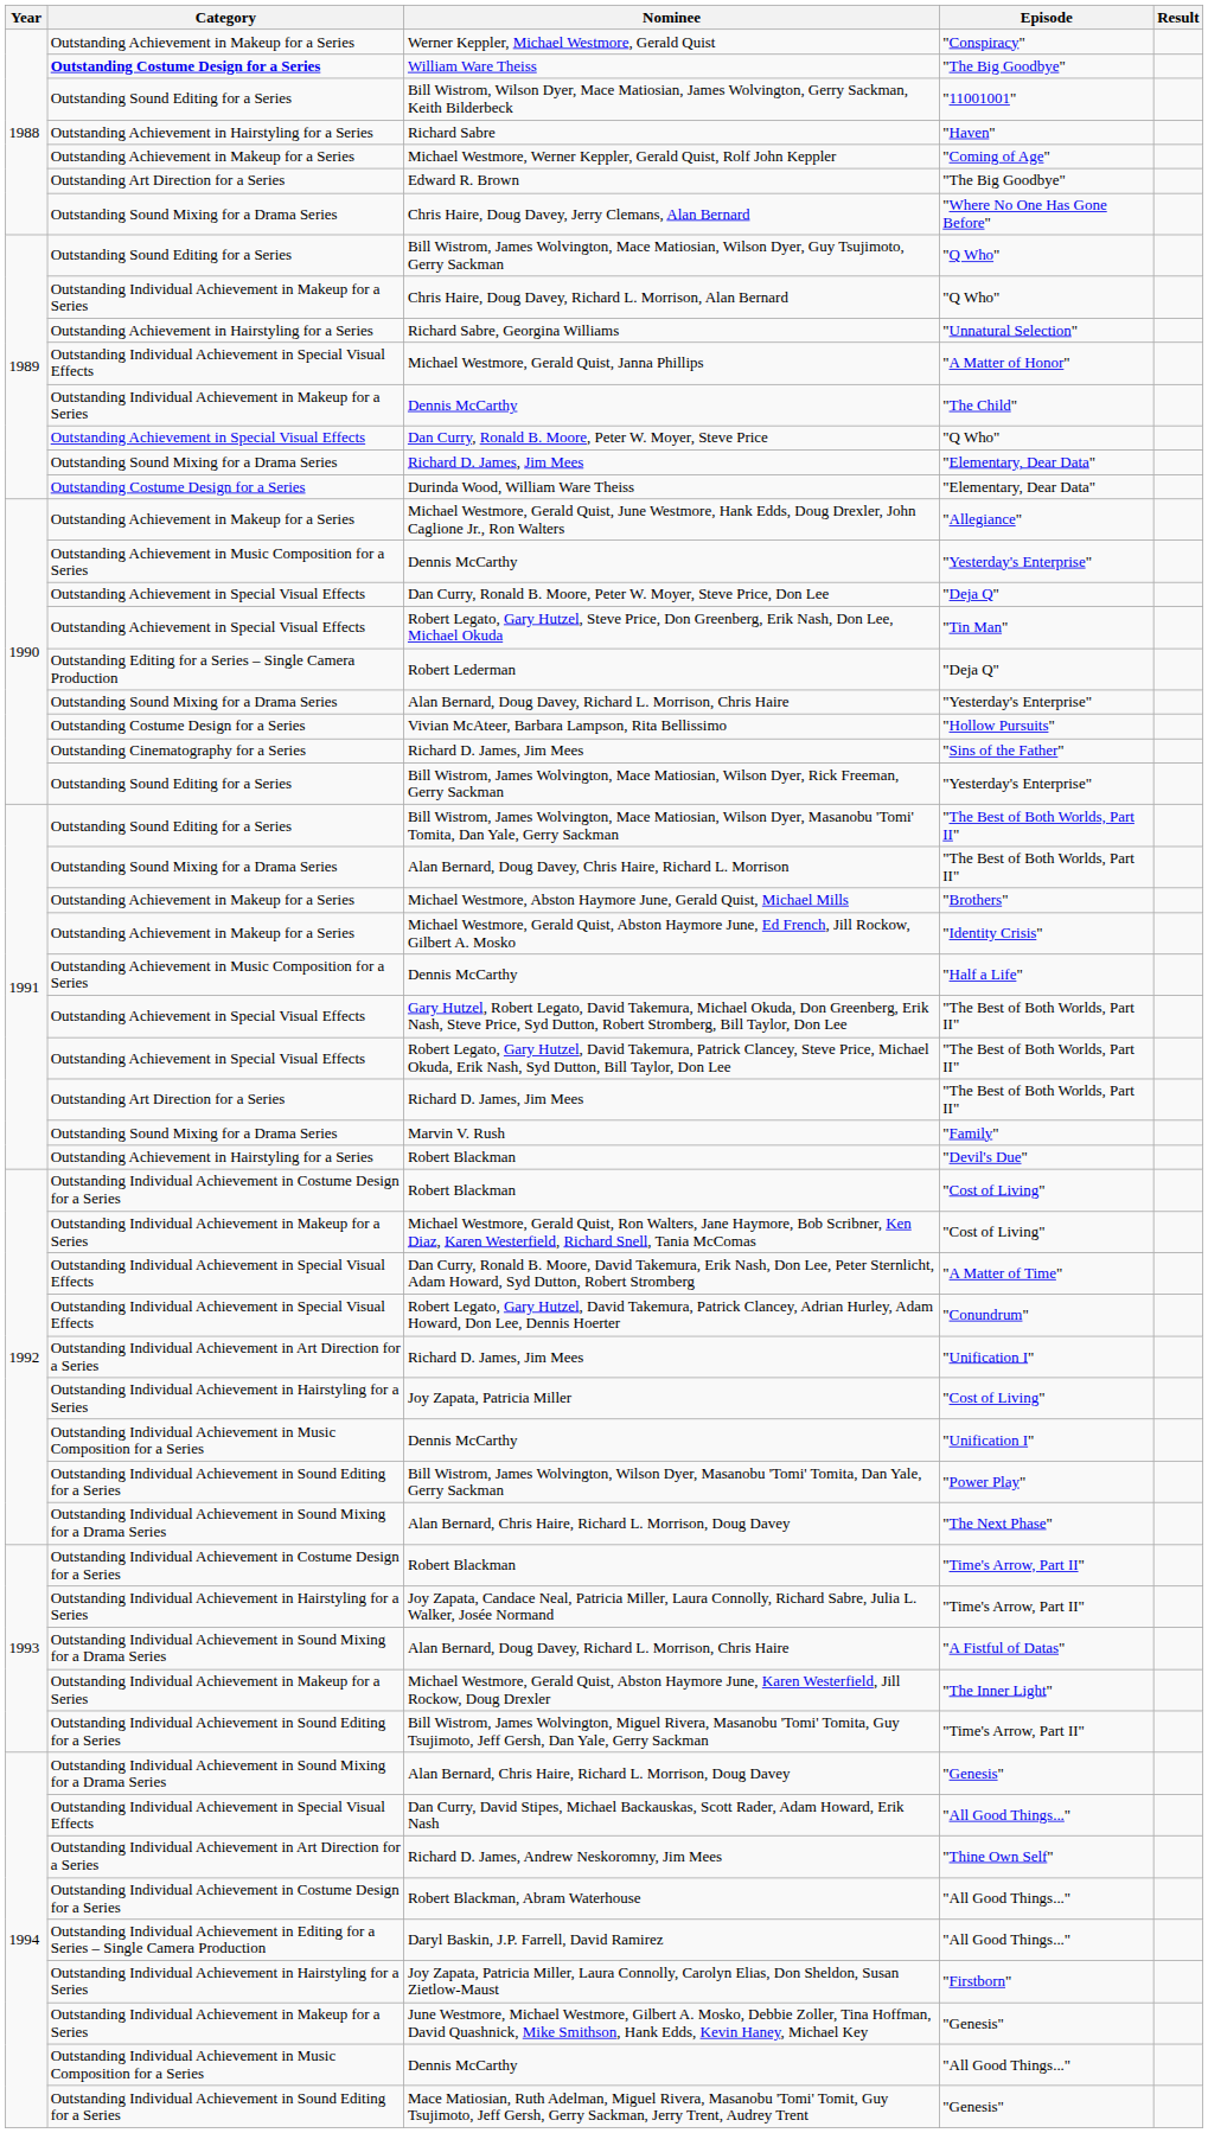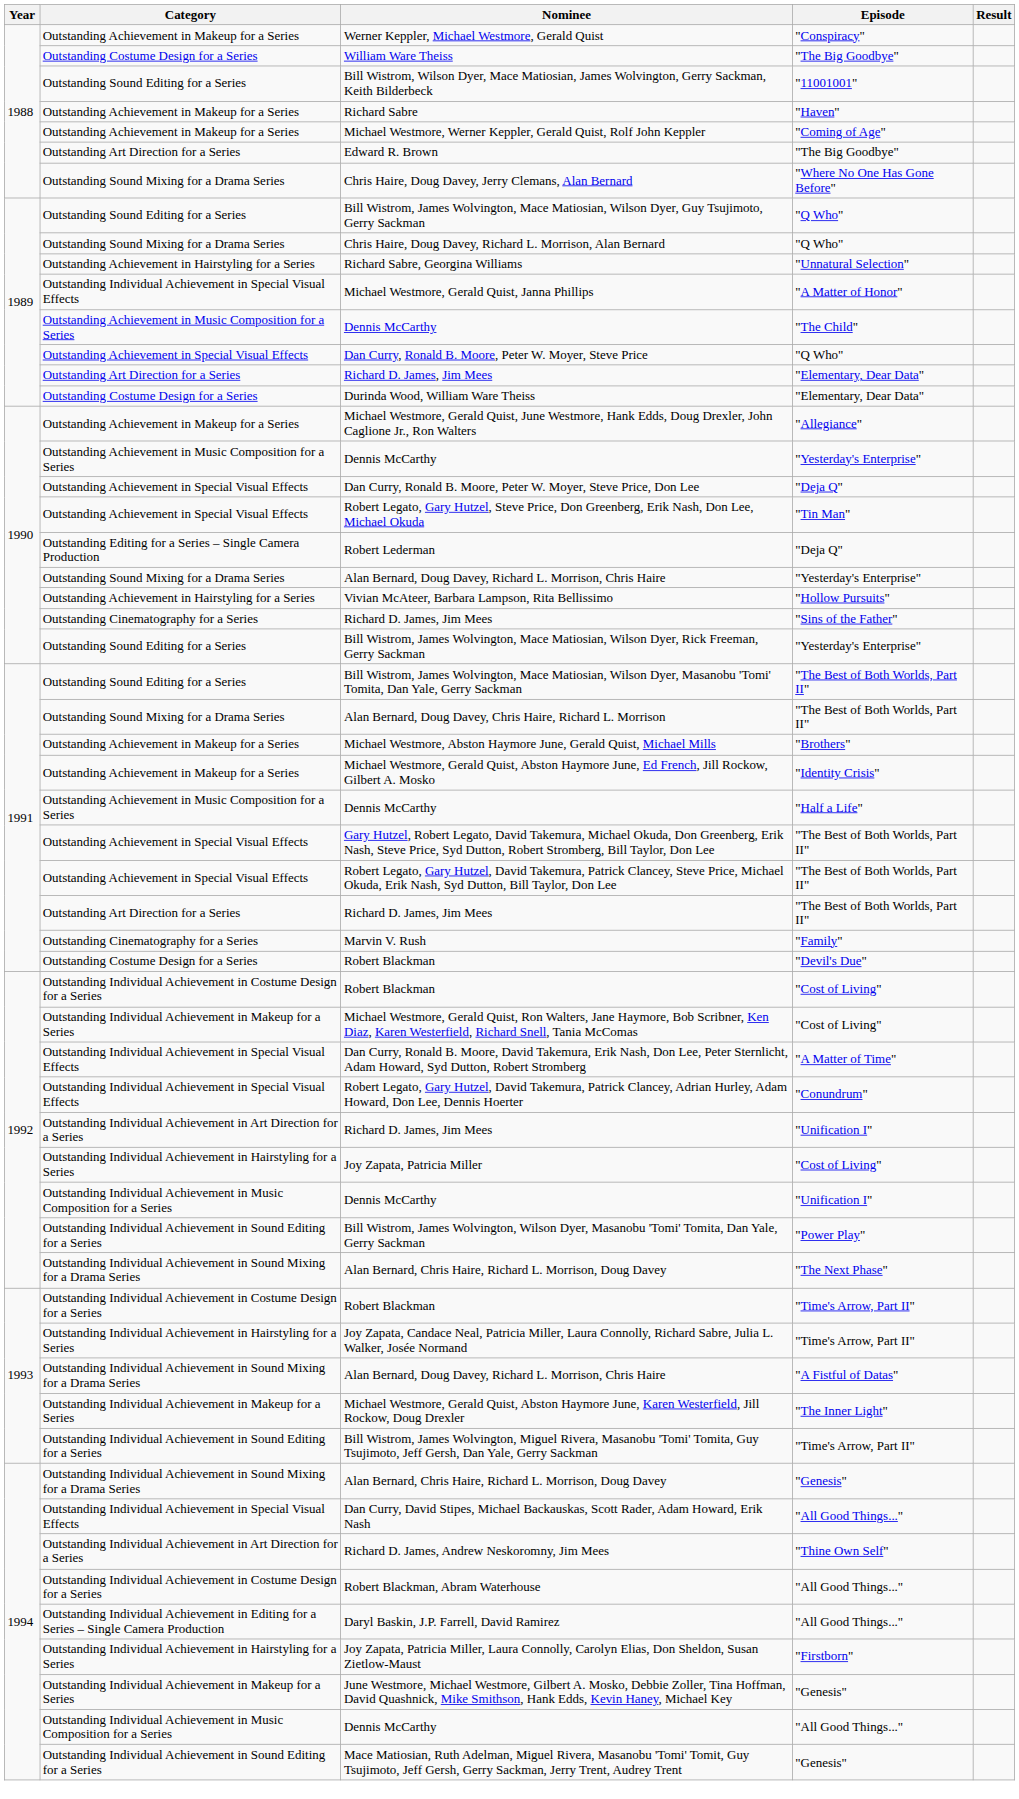William Ware Theiss | Category: bold -> normal
Richard Sabre | Category: Outstanding Achievement in Hairstyling for a Series -> Outstanding Achievement in Makeup for a Series
Chris Haire, Doug Davey, Richard L. Morrison, Alan Bernard | Category: Outstanding Individual Achievement in Makeup for a Series -> Outstanding Sound Mixing for a Drama Series
Dennis McCarthy / "The Child" | Category: Outstanding Individual Achievement in Makeup for a Series -> Outstanding Achievement in Music Composition for a Series
Richard D. James, Jim Mees / "Elementary, Dear Data" | Category: Outstanding Sound Mixing for a Drama Series -> Outstanding Art Direction for a Series
Vivian McAteer, Barbara Lampson, Rita Bellissimo | Category: Outstanding Costume Design for a Series -> Outstanding Achievement in Hairstyling for a Series
Marvin V. Rush | Category: Outstanding Sound Mixing for a Drama Series -> Outstanding Cinematography for a Series
Robert Blackman / "Devil's Due" | Category: Outstanding Achievement in Hairstyling for a Series -> Outstanding Costume Design for a Series
